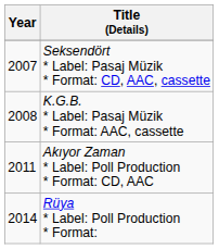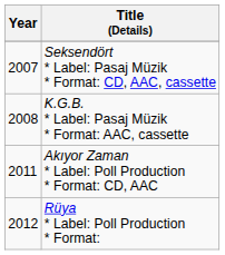Rüya * Label: Poll Production * Format: | Year: 2014 -> 2012
